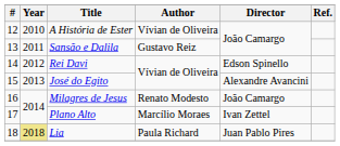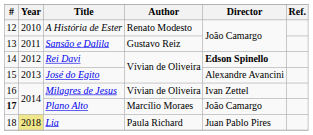A História de Ester | Author: Vívian de Oliveira -> Renato Modesto
Rei Davi | Director: normal -> bold
Milagres de Jesus | Author: Renato Modesto -> Vívian de Oliveira
Milagres de Jesus | Director: João Camargo -> Ivan Zettel
Plano Alto | #: normal -> bold
Plano Alto | Director: Ivan Zettel -> João Camargo
